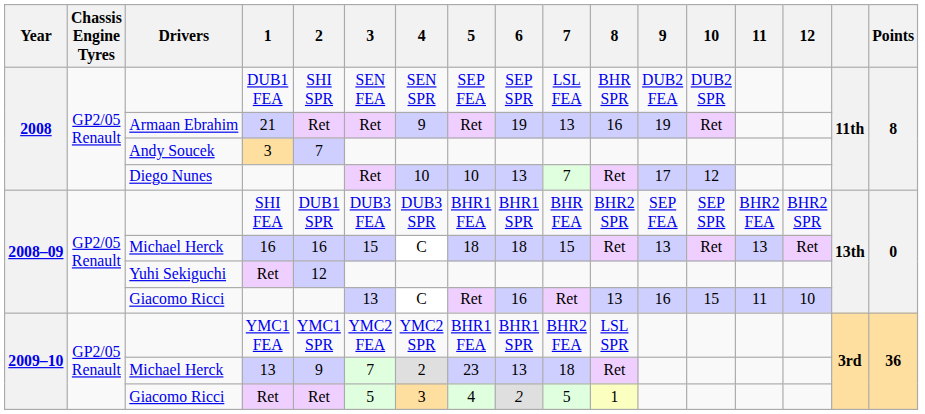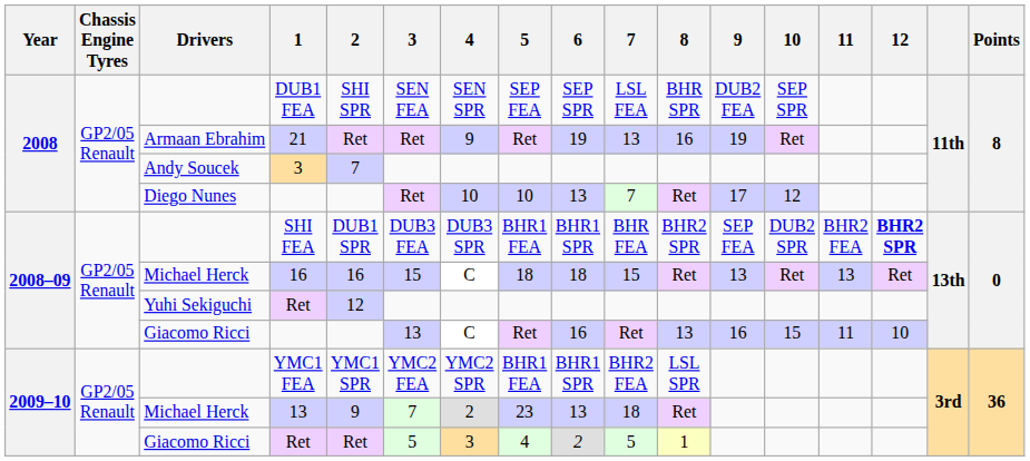DUB1 FEA | 10: DUB2 SPR -> SEP SPR
SHI FEA | 10: SEP SPR -> DUB2 SPR
SHI FEA | 12: normal -> bold
